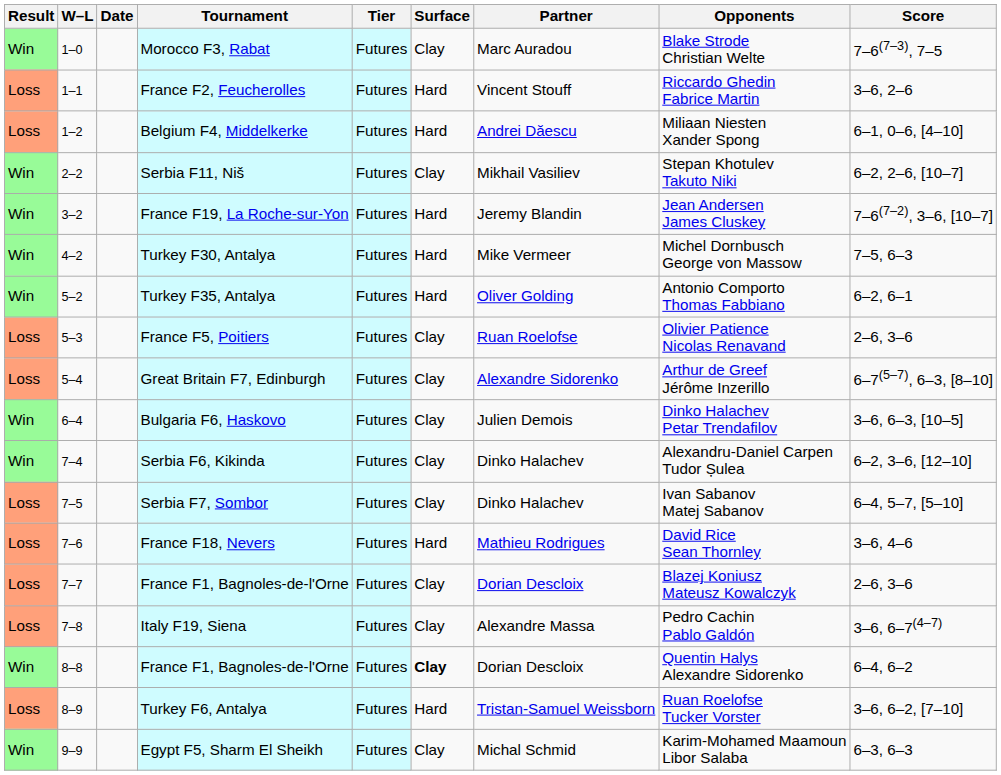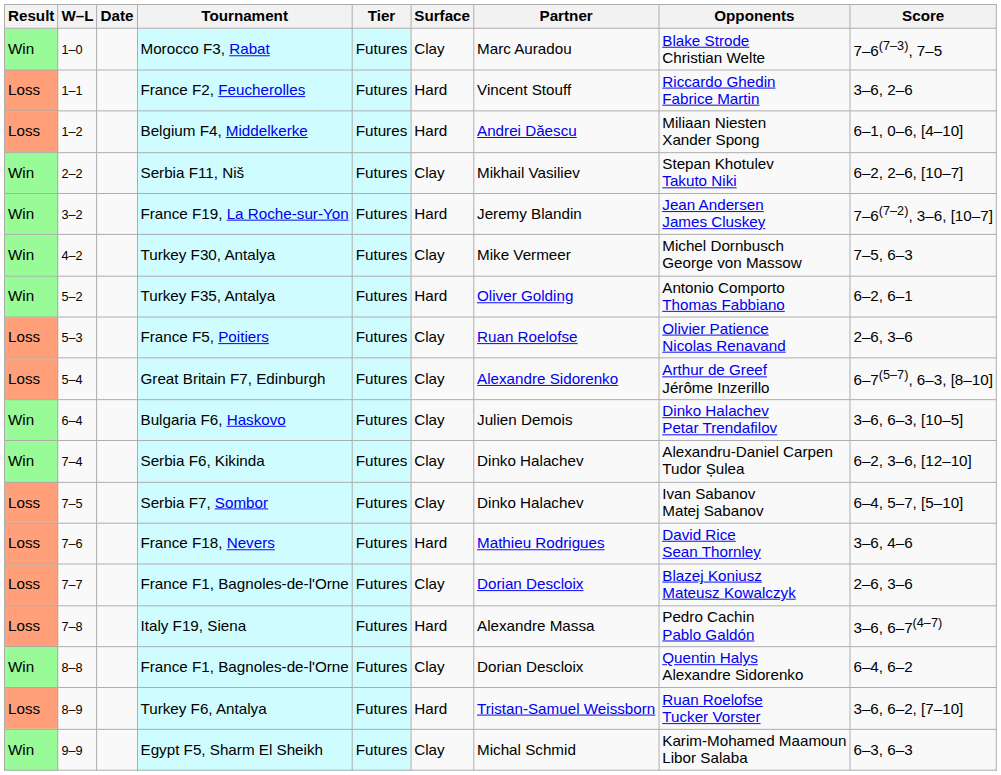Turkey F30, Antalya | Surface: Hard -> Clay
Italy F19, Siena | Surface: Clay -> Hard
8–8 / France F1, Bagnoles-de-l'Orne | Surface: bold -> normal
